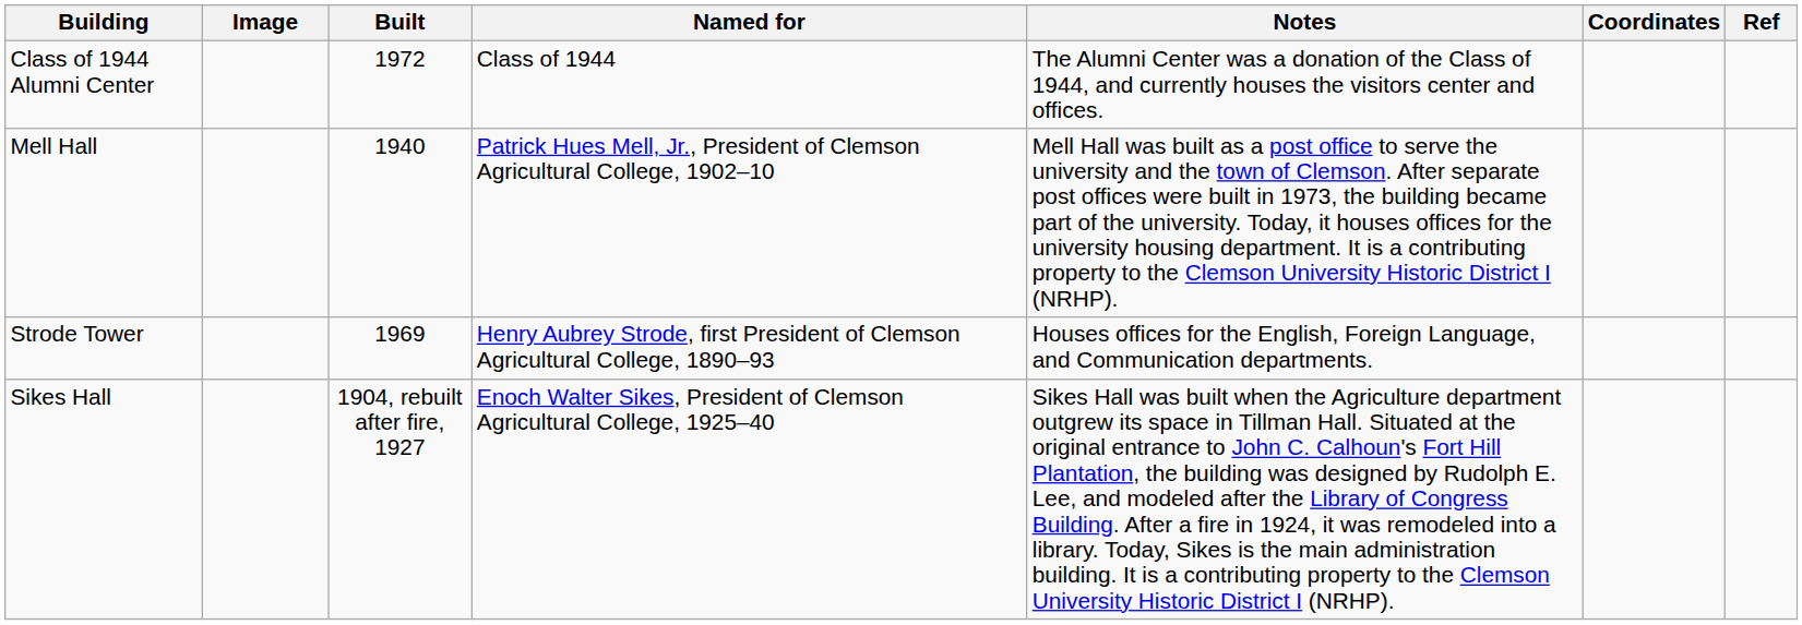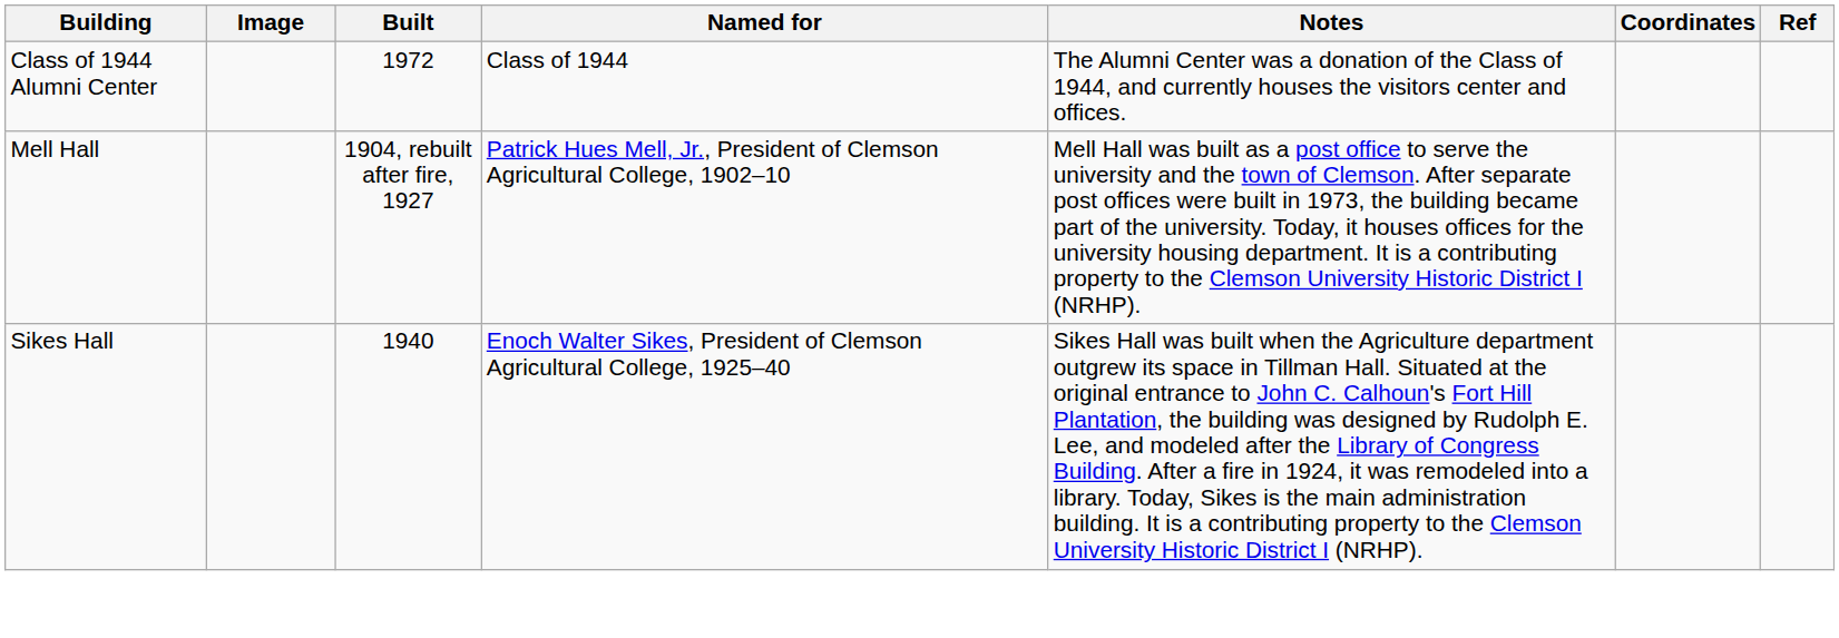Mell Hall | Built: 1940 -> 1904, rebuilt after fire, 1927
- row: Strode Tower | 1969 | Henry Aubrey Strode, first President of Clemson Agricultural College, 1890–93 | Houses offices for the English, Foreign Language, and Communication departments.
Sikes Hall | Built: 1904, rebuilt after fire, 1927 -> 1940
